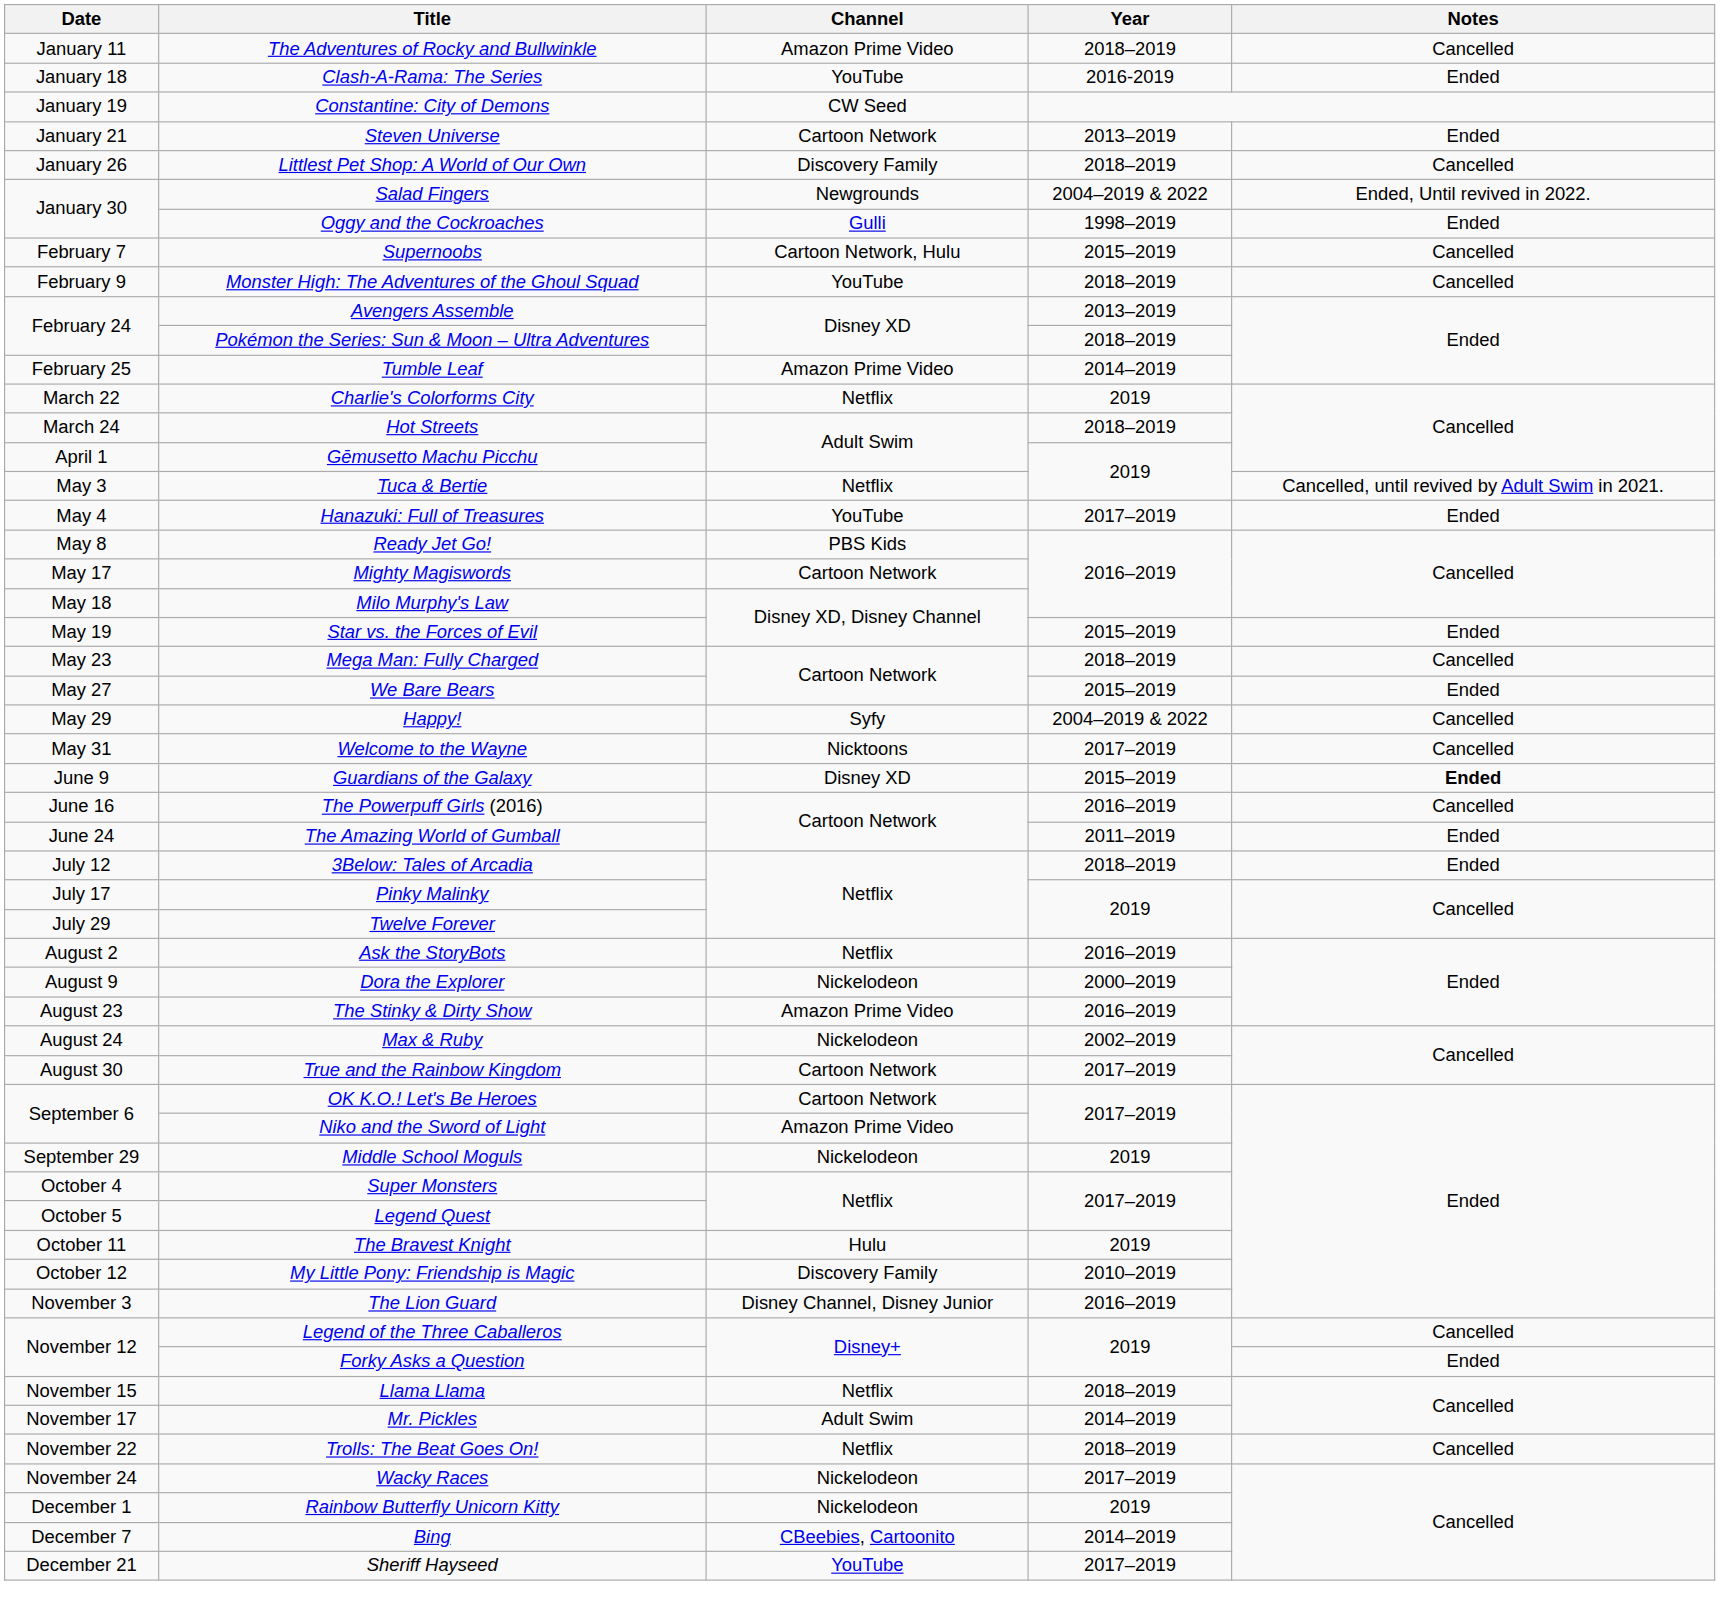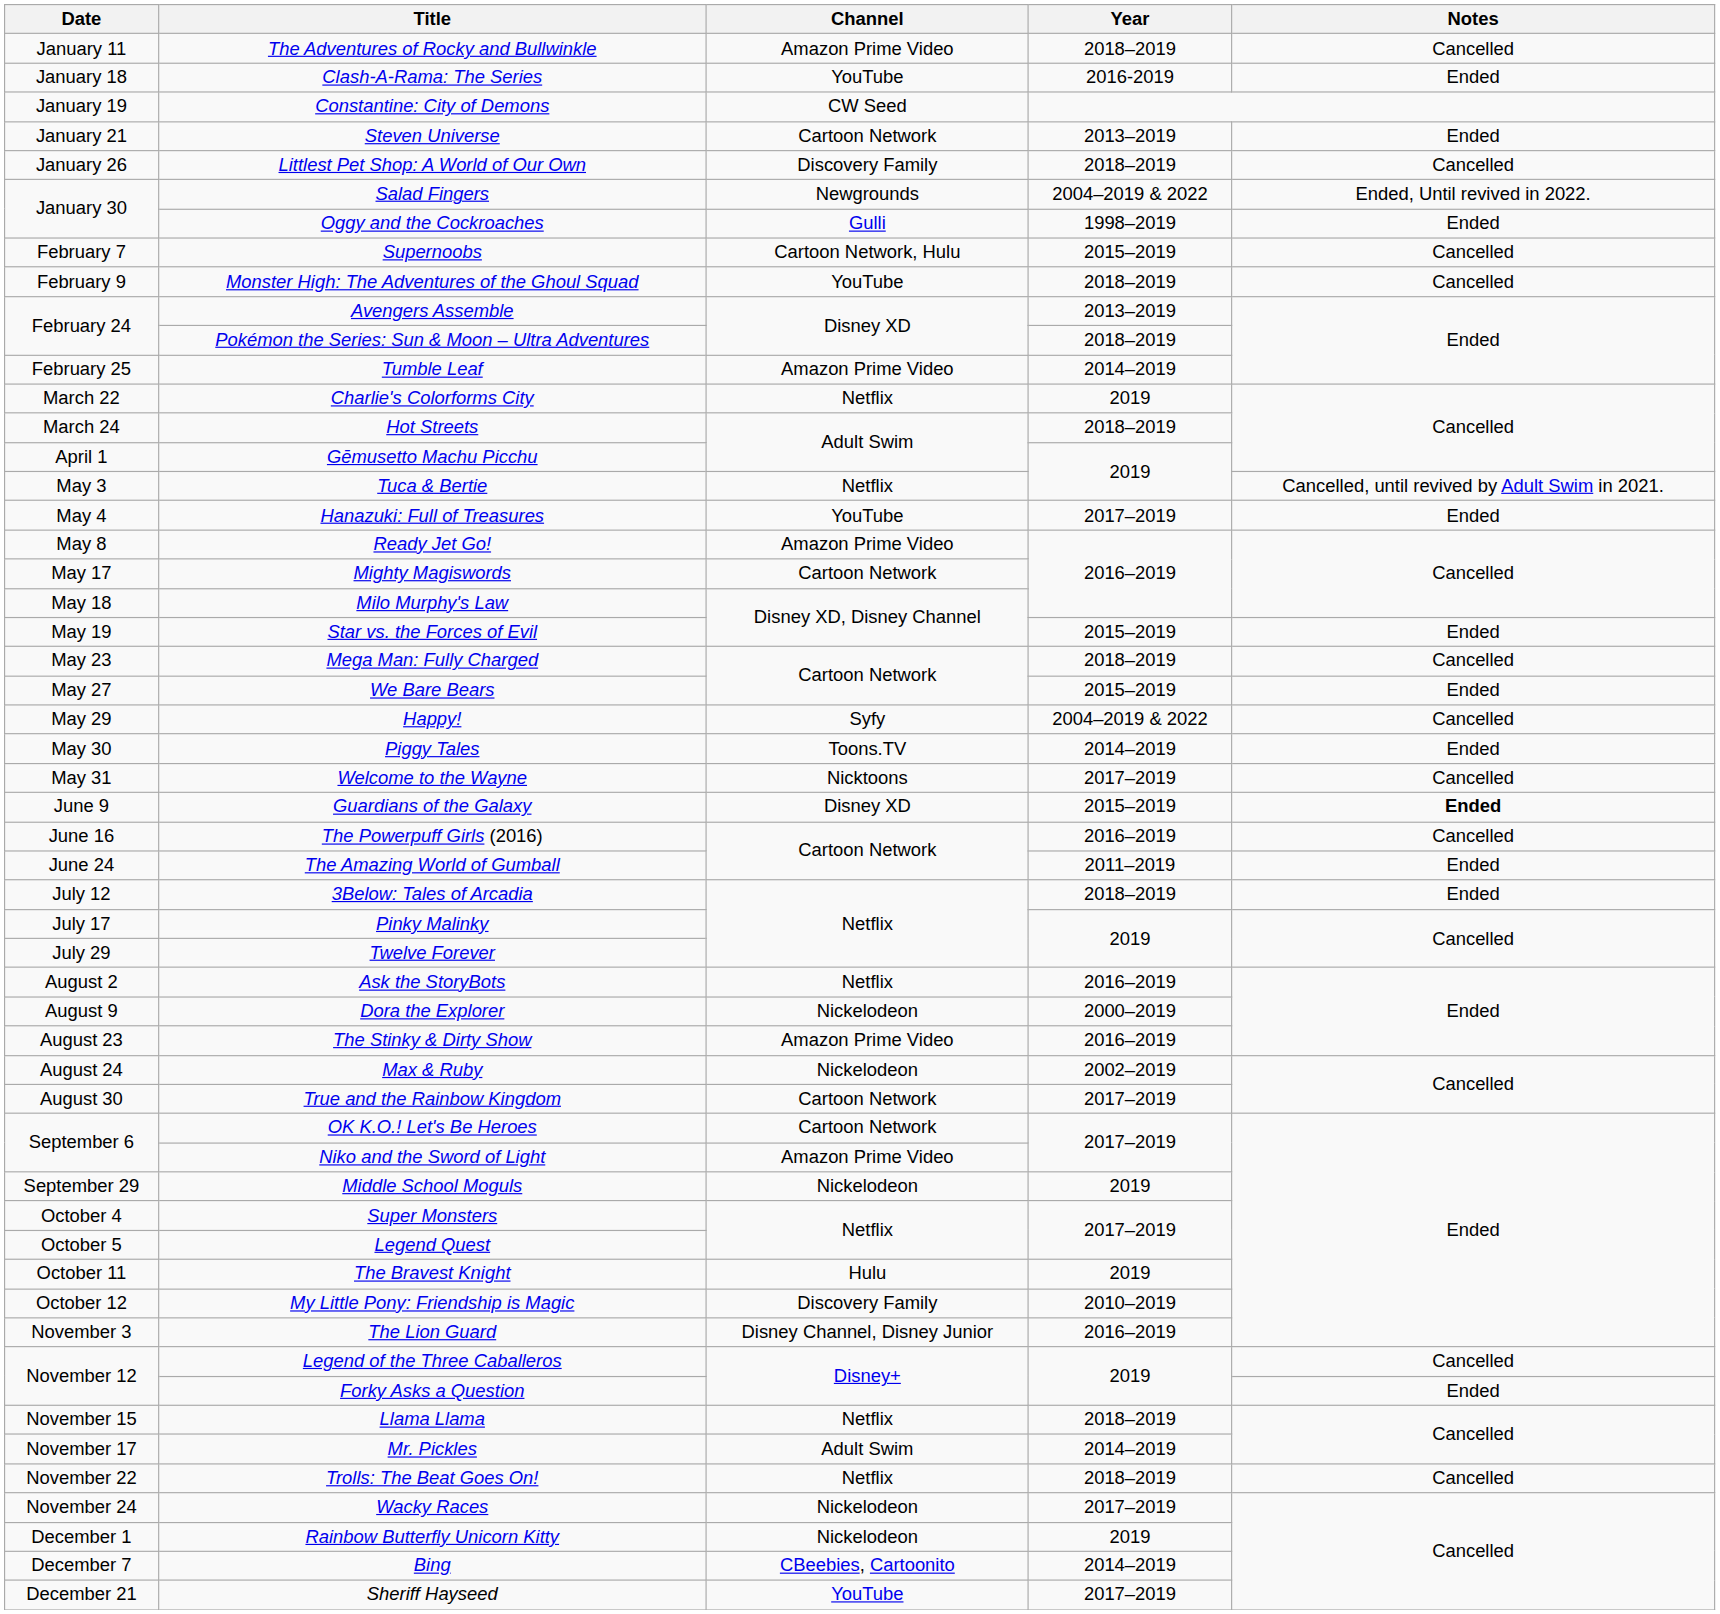Ready Jet Go! | Channel: PBS Kids -> Amazon Prime Video
+ row: May 30 | Piggy Tales | Toons.TV | 2014–2019 | Ended
